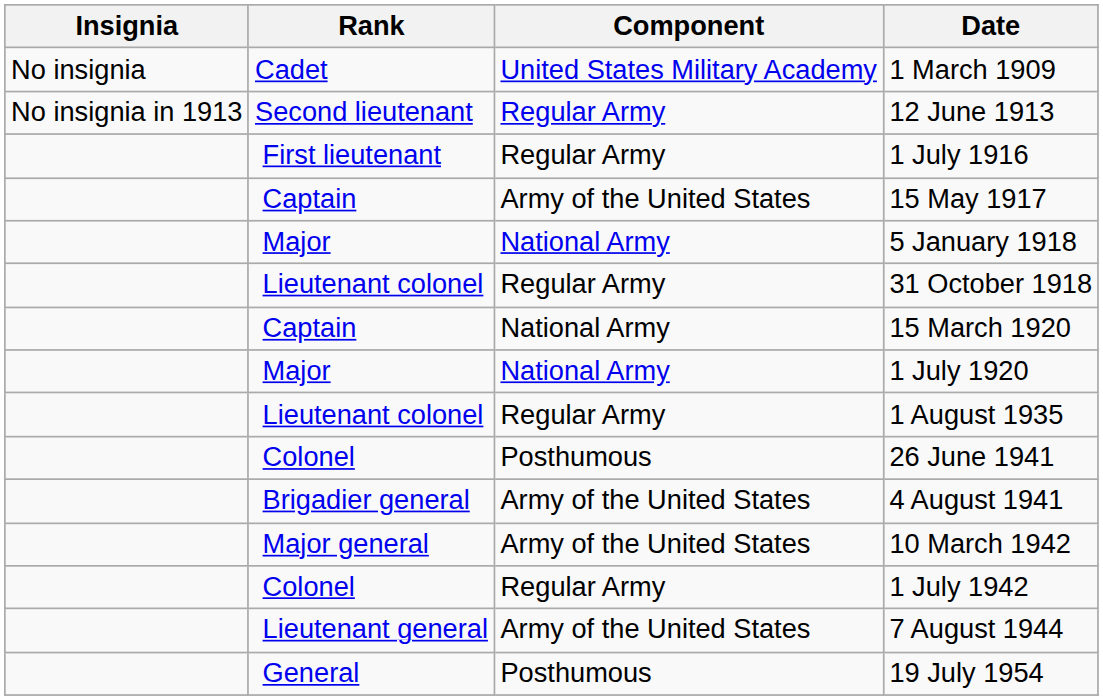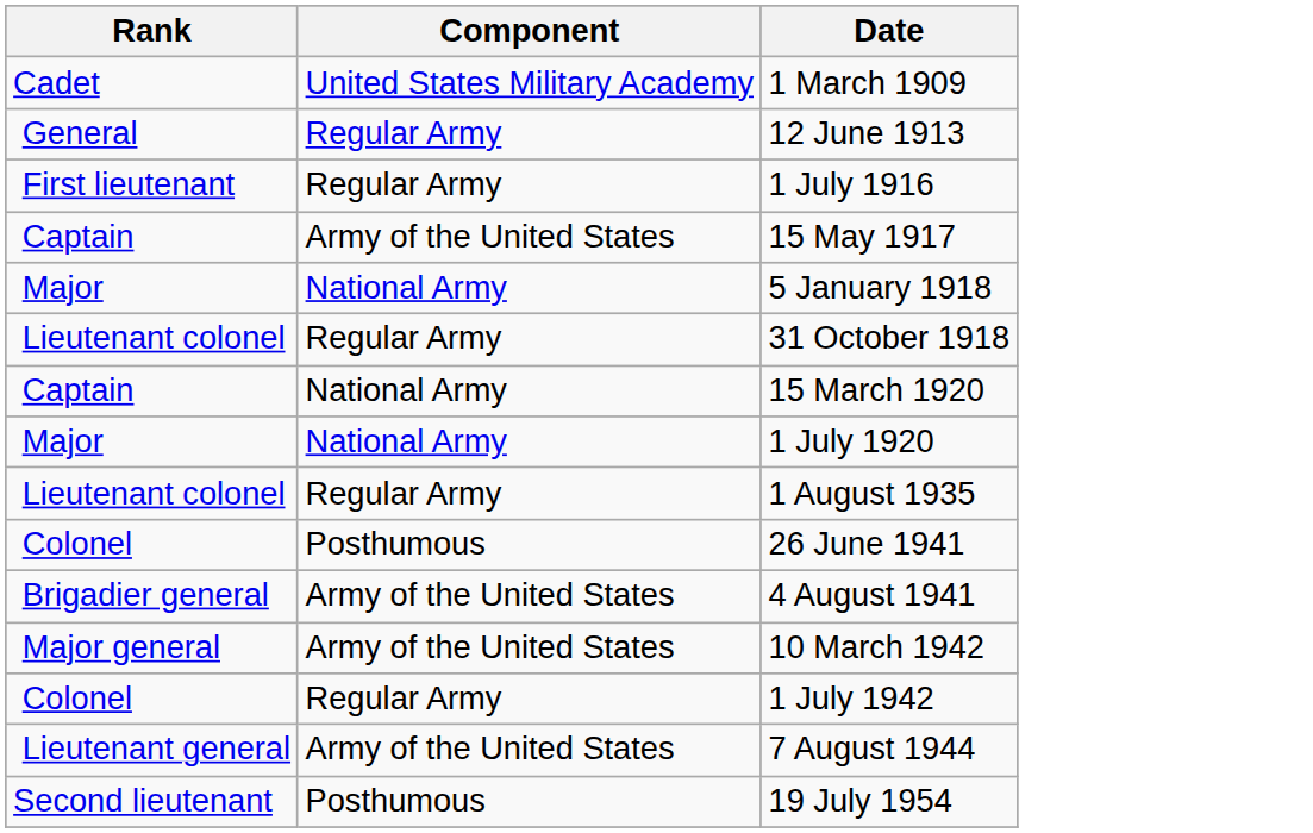- column: Insignia | No insignia | No insignia in 1913
12 June 1913 | Rank: Second lieutenant -> General
19 July 1954 | Rank: General -> Second lieutenant
